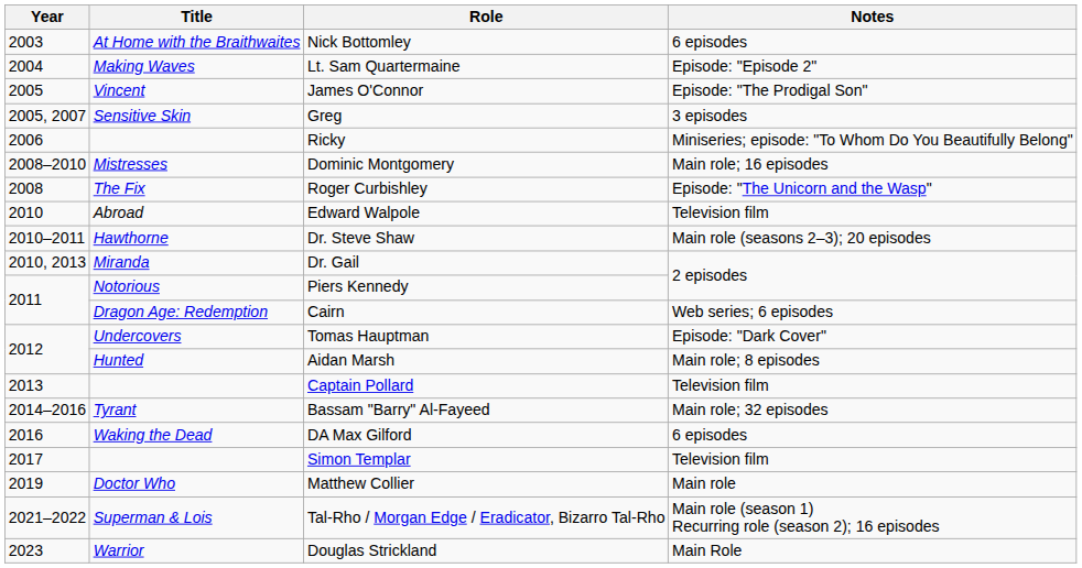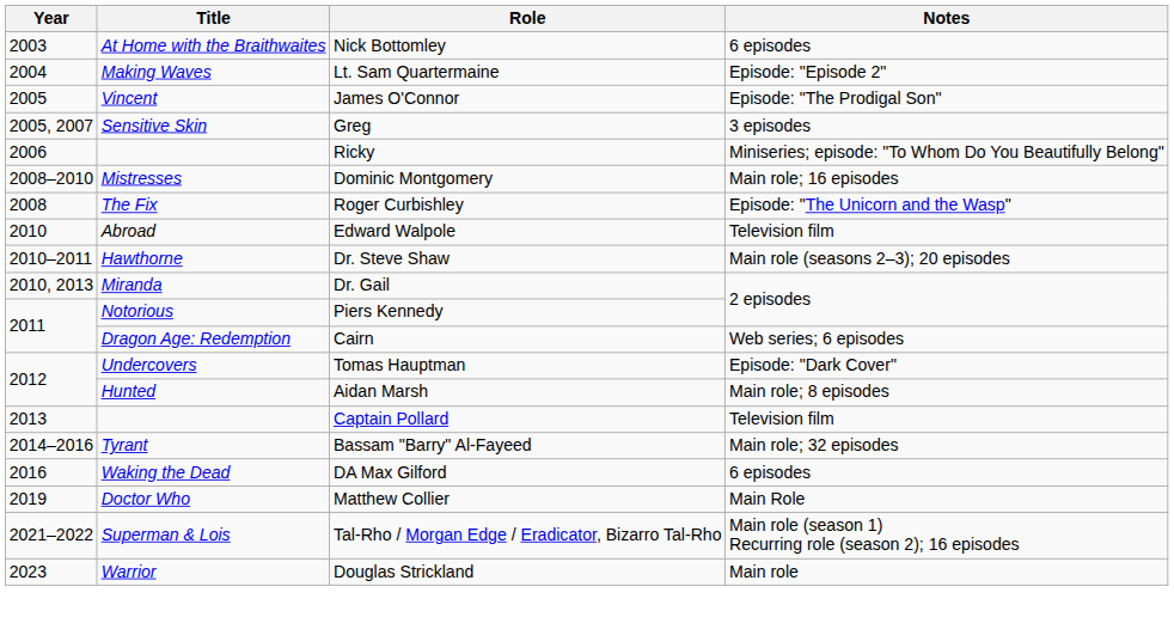- row: 2017 | Simon Templar | Television film
Matthew Collier | Notes: Main role -> Main Role
Douglas Strickland | Notes: Main Role -> Main role
